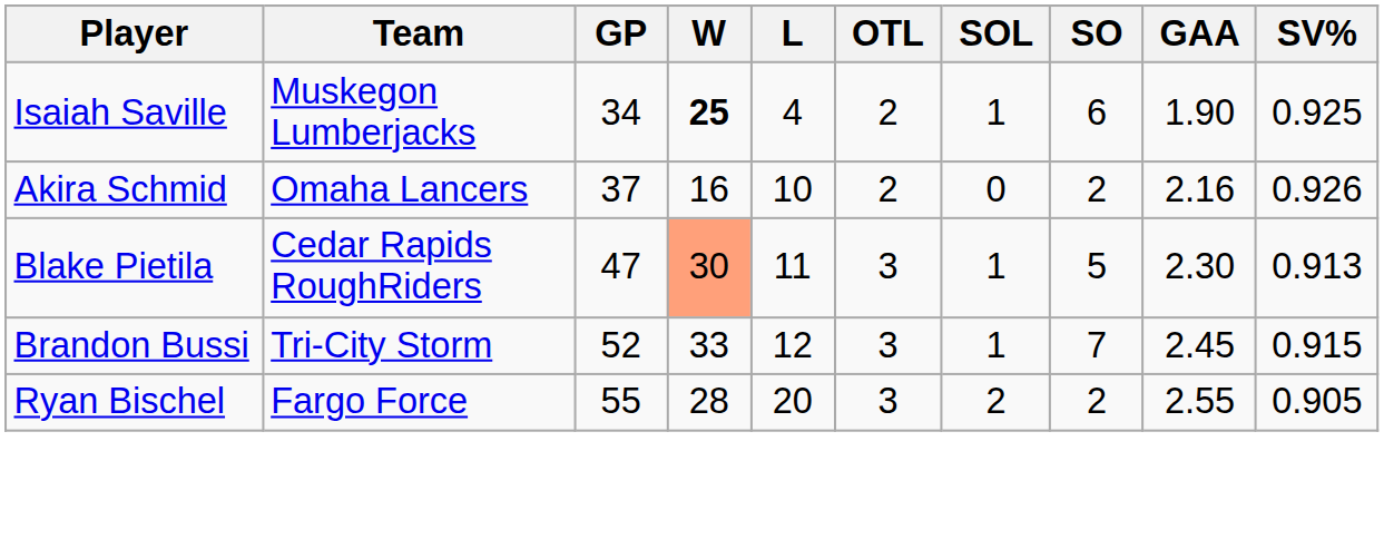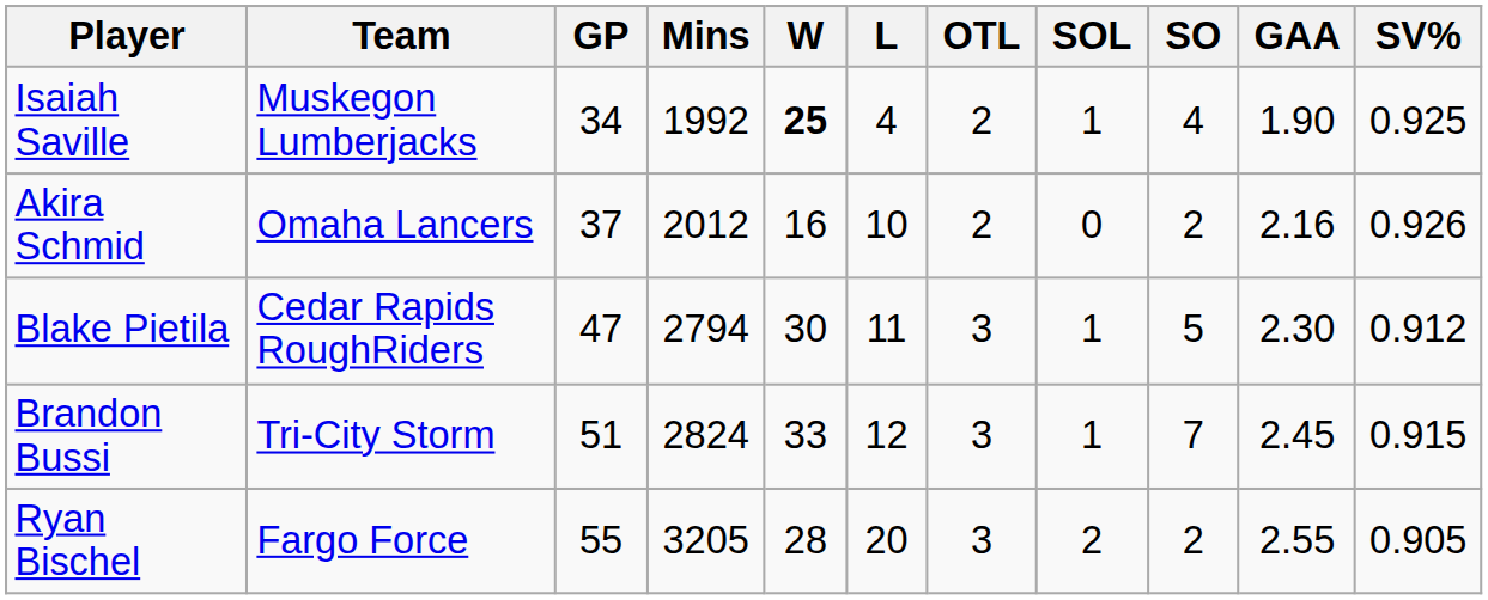+ column: Mins | 1992 | 2012 | 2794 | 2824 | 3205
Isaiah Saville | SO: 6 -> 4
Blake Pietila | W: lightsalmon background -> no background
Blake Pietila | SV%: 0.913 -> 0.912
Brandon Bussi | GP: 52 -> 51
